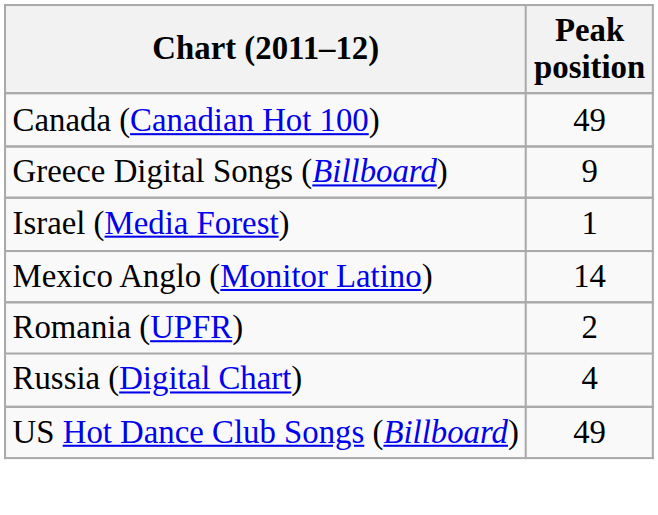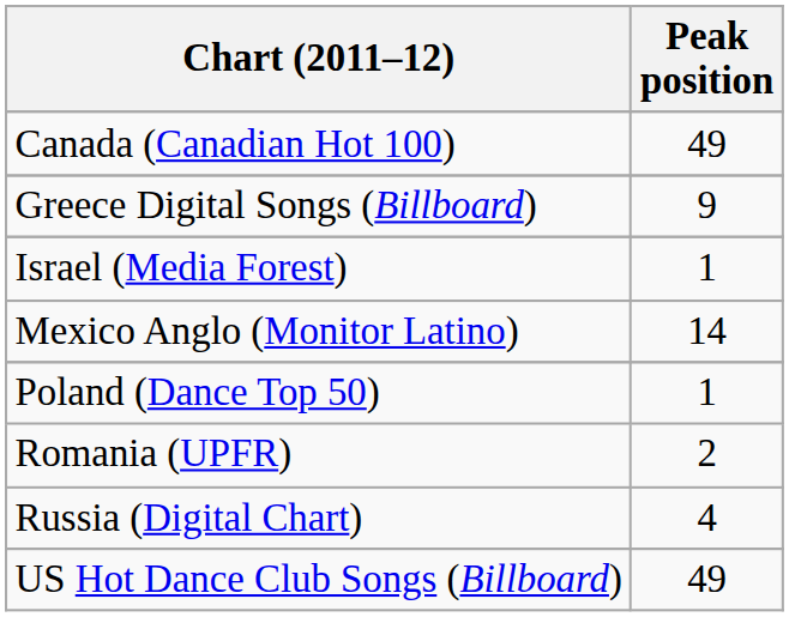+ row: Poland (Dance Top 50) | 1
